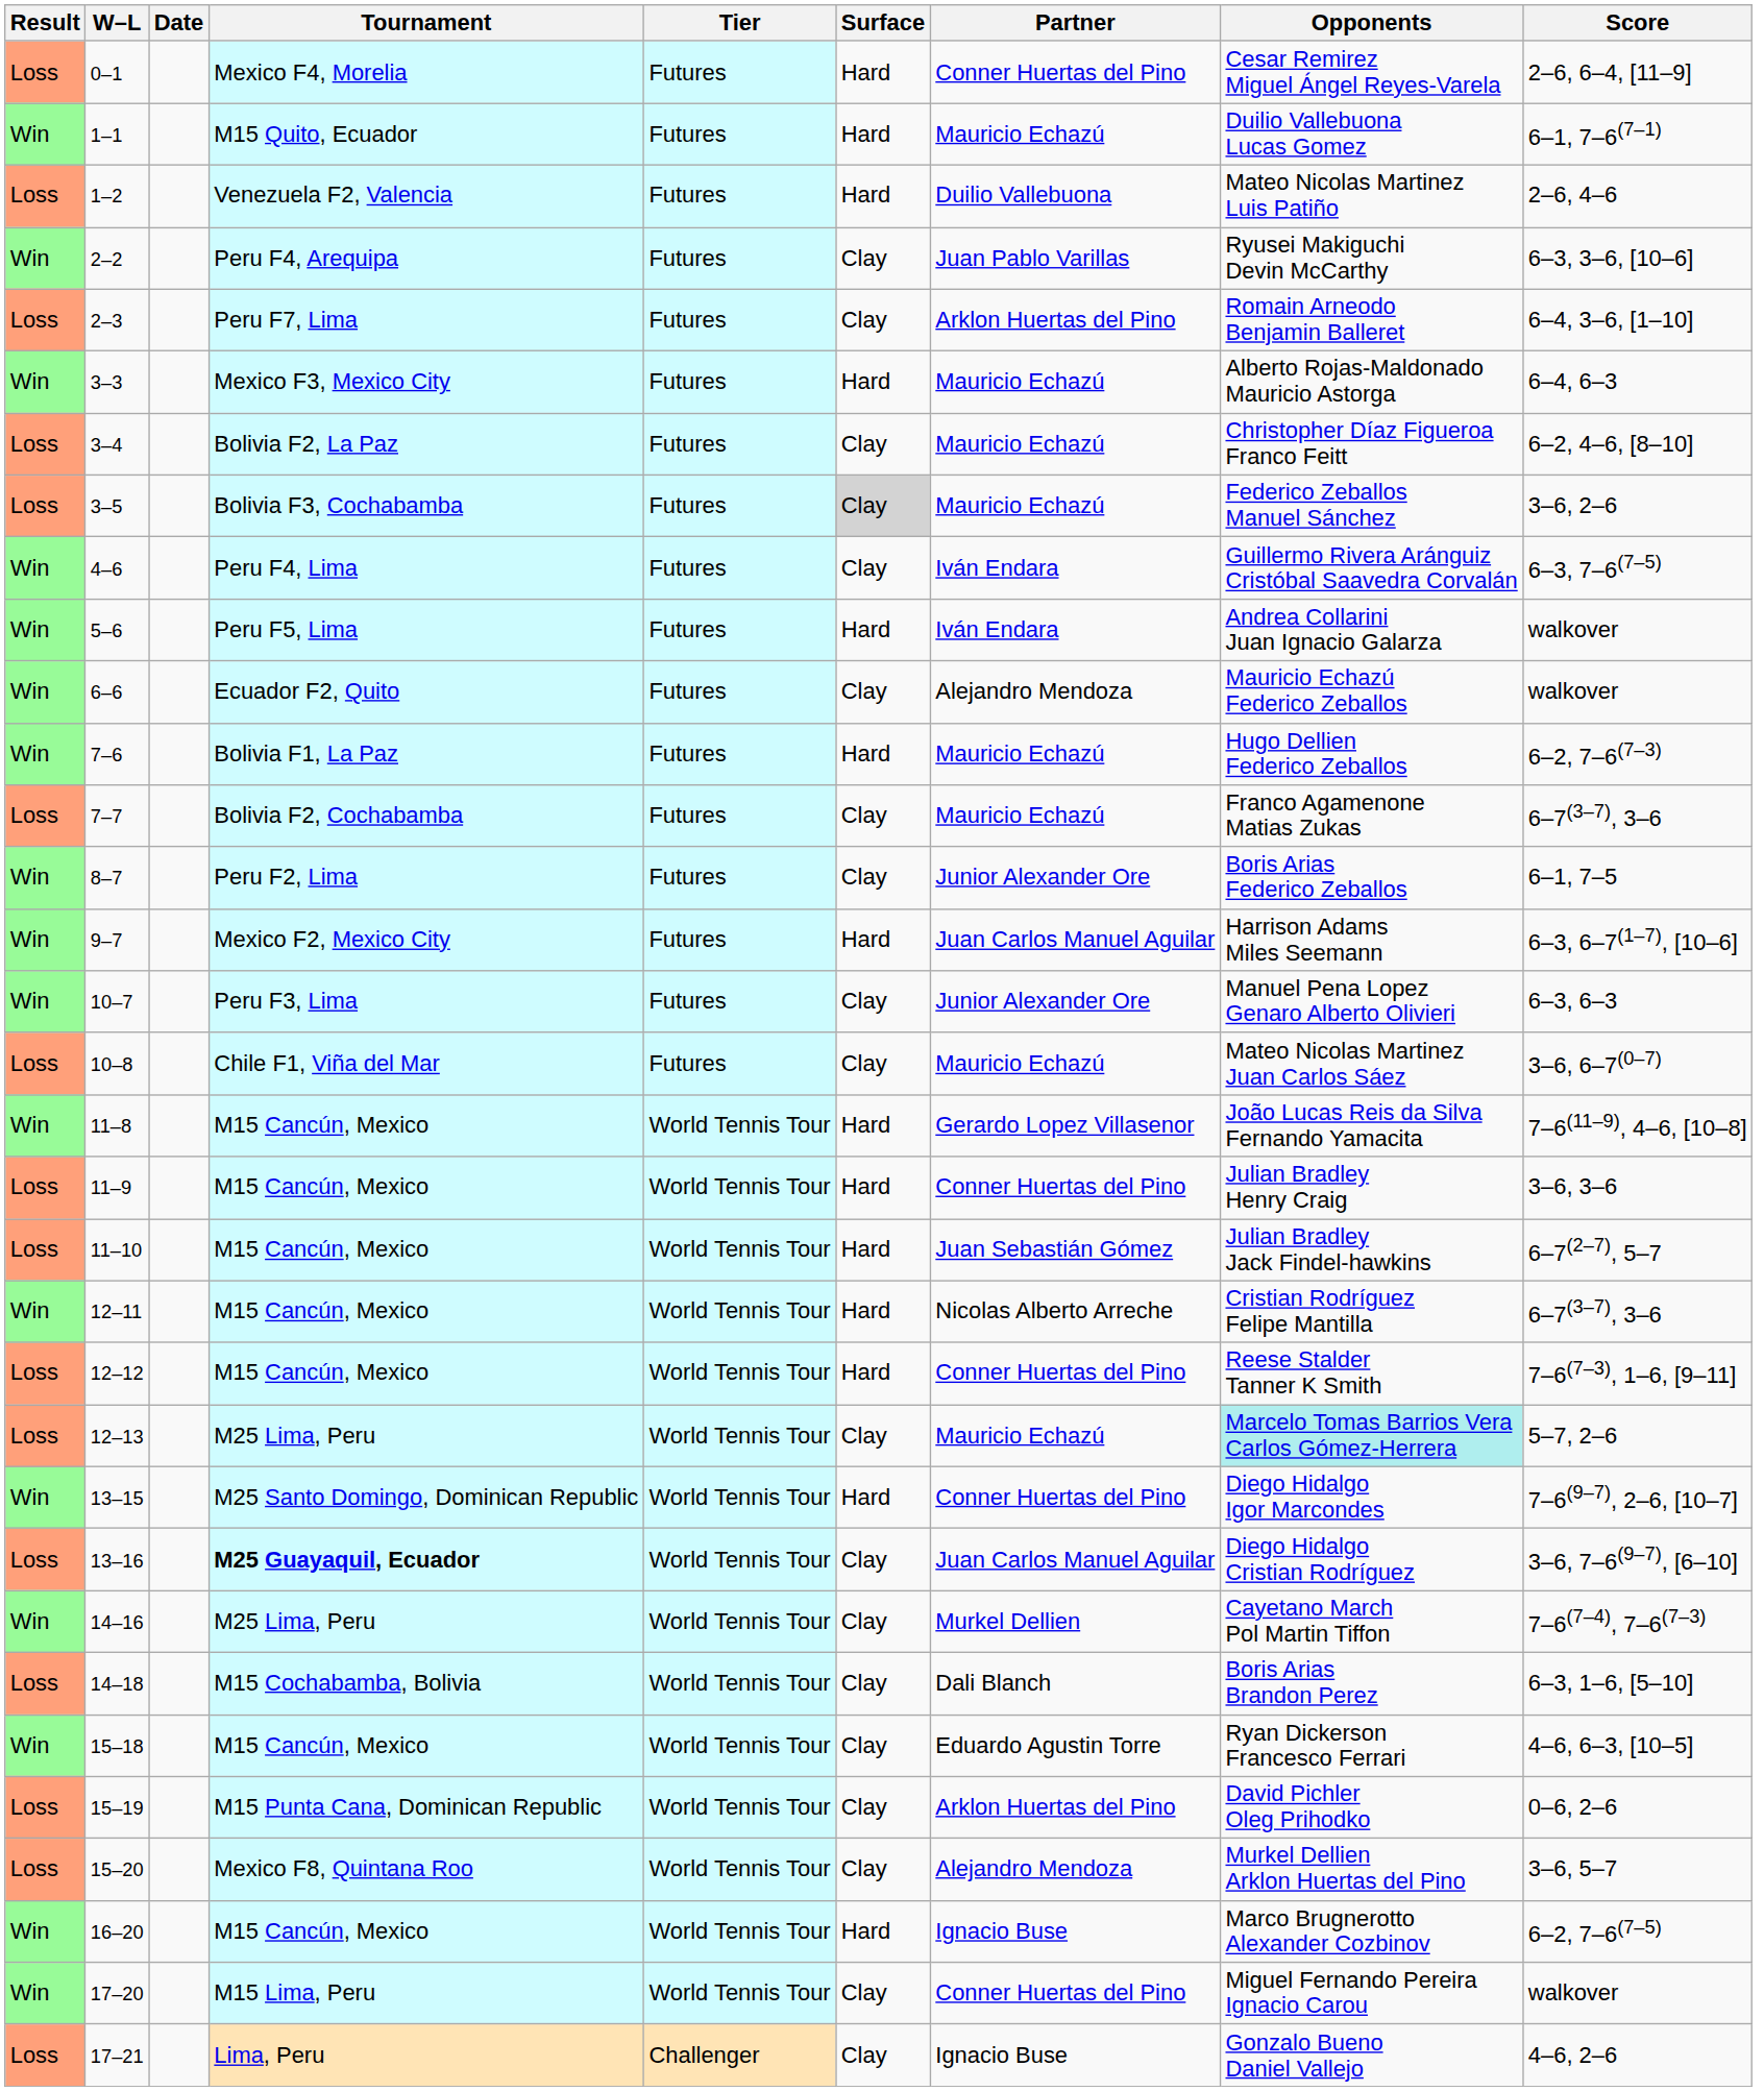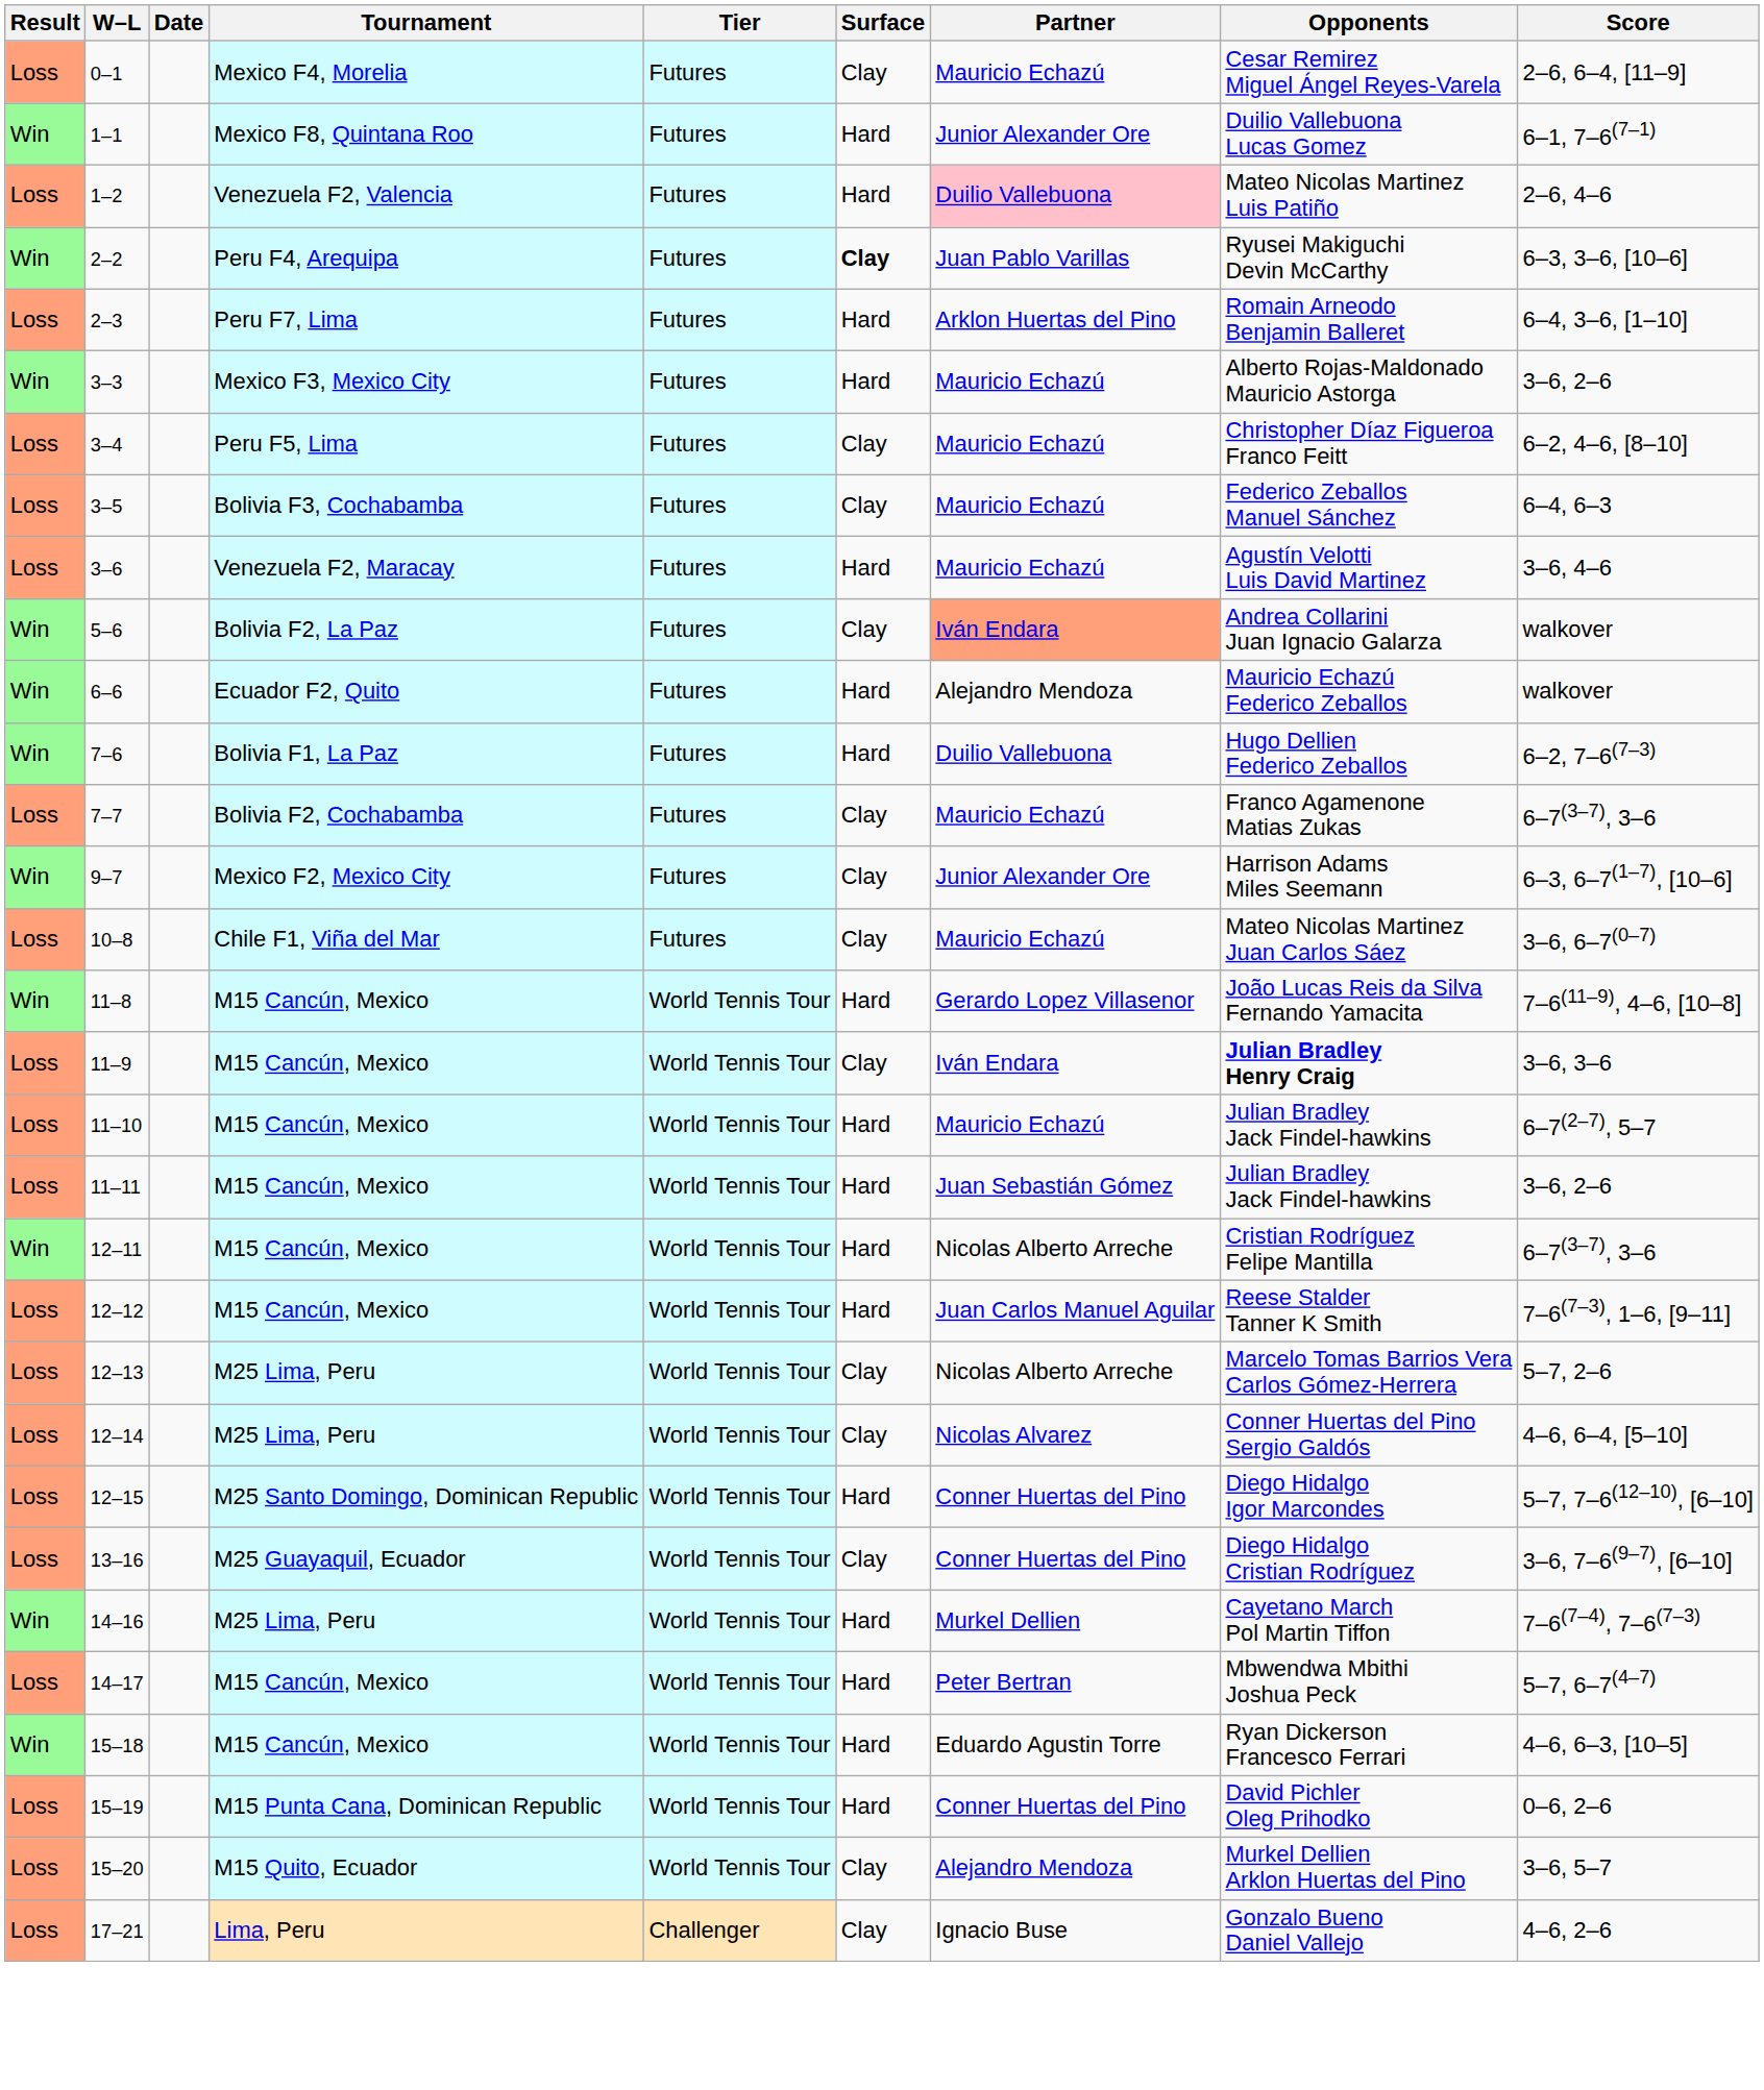0–1 | Surface: Hard -> Clay
0–1 | Partner: Conner Huertas del Pino -> Mauricio Echazú
1–1 | Tournament: M15 Quito, Ecuador -> Mexico F8, Quintana Roo
1–1 | Partner: Mauricio Echazú -> Junior Alexander Ore
1–2 | Partner: no background -> pink background
2–2 | Surface: normal -> bold
2–3 | Surface: Clay -> Hard
3–3 | Score: 6–4, 6–3 -> 3–6, 2–6
3–4 | Tournament: Bolivia F2, La Paz -> Peru F5, Lima
3–5 | Surface: lightgrey background -> no background
3–5 | Score: 3–6, 2–6 -> 6–4, 6–3
+ row: Loss | 3–6 | Venezuela F2, Maracay | Futures | Hard | Mauricio Echazú | Agustín Velotti Luis David Martinez | 3–6, 4–6
- row: Win | 4–6 | Peru F4, Lima | Futures | Clay | Iván Endara | Guillermo Rivera Aránguiz Cristóbal Saavedra Corvalán | 6–3, 7–6(7–5)
5–6 | Tournament: Peru F5, Lima -> Bolivia F2, La Paz
5–6 | Surface: Hard -> Clay
5–6 | Partner: no background -> lightsalmon background
6–6 | Surface: Clay -> Hard
7–6 | Partner: Mauricio Echazú -> Duilio Vallebuona
- row: Win | 8–7 | Peru F2, Lima | Futures | Clay | Junior Alexander Ore | Boris Arias Federico Zeballos | 6–1, 7–5
9–7 | Surface: Hard -> Clay
9–7 | Partner: Juan Carlos Manuel Aguilar -> Junior Alexander Ore
- row: Win | 10–7 | Peru F3, Lima | Futures | Clay | Junior Alexander Ore | Manuel Pena Lopez Genaro Alberto Olivieri | 6–3, 6–3
11–9 | Surface: Hard -> Clay
11–9 | Partner: Conner Huertas del Pino -> Iván Endara
11–9 | Opponents: normal -> bold
11–10 | Partner: Juan Sebastián Gómez -> Mauricio Echazú
+ row: Loss | 11–11 | M15 Cancún, Mexico | World Tennis Tour | Hard | Juan Sebastián Gómez | Julian Bradley Jack Findel-hawkins | 3–6, 2–6
12–12 | Partner: Conner Huertas del Pino -> Juan Carlos Manuel Aguilar
12–13 | Partner: Mauricio Echazú -> Nicolas Alberto Arreche
12–13 | Opponents: paleturquoise background -> no background
+ row: Loss | 12–14 | M25 Lima, Peru | World Tennis Tour | Clay | Nicolas Alvarez | Conner Huertas del Pino Sergio Galdós | 4–6, 6–4, [5–10]
+ row: Loss | 12–15 | M25 Santo Domingo, Dominican Republic | World Tennis Tour | Hard | Conner Huertas del Pino | Diego Hidalgo Igor Marcondes | 5–7, 7–6(12–10), [6–10]
- row: Win | 13–15 | M25 Santo Domingo, Dominican Republic | World Tennis Tour | Hard | Conner Huertas del Pino | Diego Hidalgo Igor Marcondes | 7–6(9–7), 2–6, [10–7]
13–16 | Tournament: bold -> normal
13–16 | Partner: Juan Carlos Manuel Aguilar -> Conner Huertas del Pino
14–16 | Surface: Clay -> Hard
+ row: Loss | 14–17 | M15 Cancún, Mexico | World Tennis Tour | Hard | Peter Bertran | Mbwendwa Mbithi Joshua Peck | 5–7, 6–7(4–7)
- row: Loss | 14–18 | M15 Cochabamba, Bolivia | World Tennis Tour | Clay | Dali Blanch | Boris Arias Brandon Perez | 6–3, 1–6, [5–10]
15–18 | Surface: Clay -> Hard
15–19 | Surface: Clay -> Hard
15–19 | Partner: Arklon Huertas del Pino -> Conner Huertas del Pino
15–20 | Tournament: Mexico F8, Quintana Roo -> M15 Quito, Ecuador
- row: Win | 16–20 | M15 Cancún, Mexico | World Tennis Tour | Hard | Ignacio Buse | Marco Brugnerotto Alexander Cozbinov | 6–2, 7–6(7–5)
- row: Win | 17–20 | M15 Lima, Peru | World Tennis Tour | Clay | Conner Huertas del Pino | Miguel Fernando Pereira Ignacio Carou | walkover
